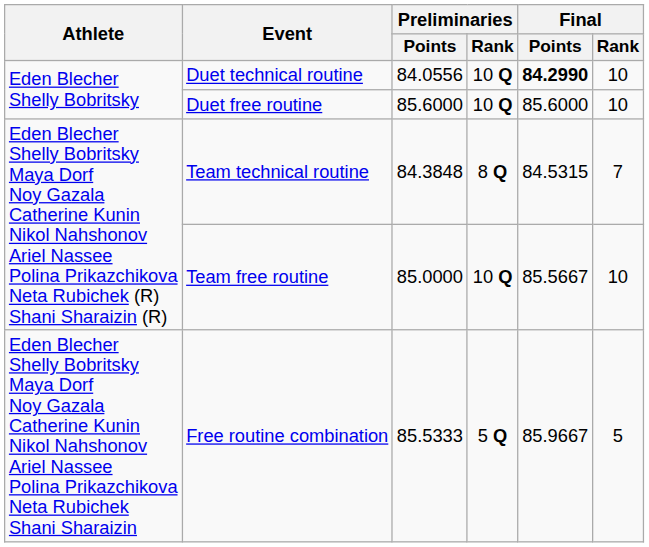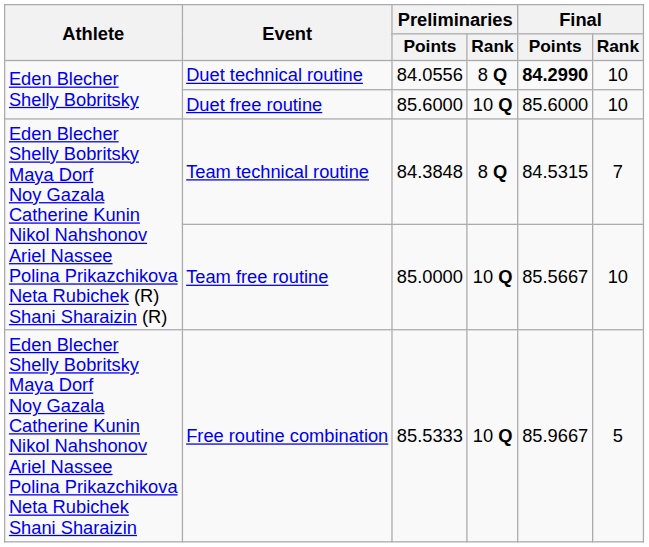Duet technical routine | Preliminaries / Rank: 10 Q -> 8 Q
Free routine combination | Preliminaries / Rank: 5 Q -> 10 Q
